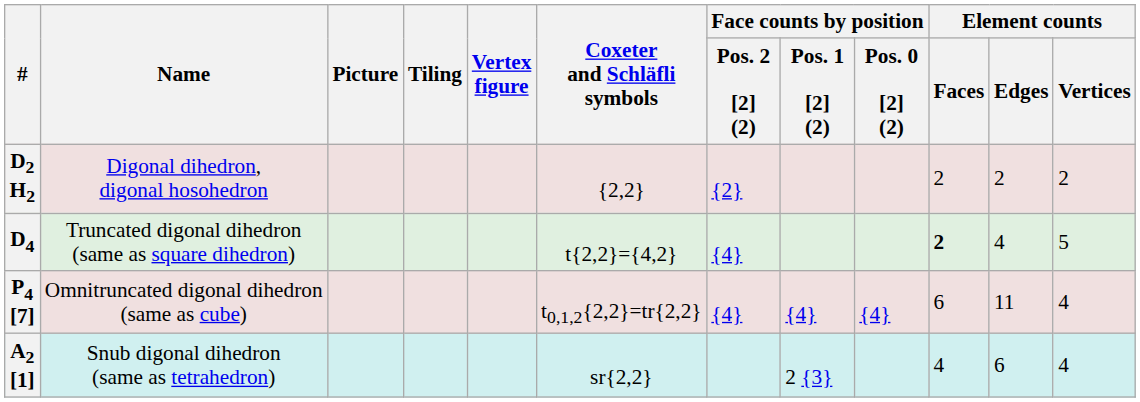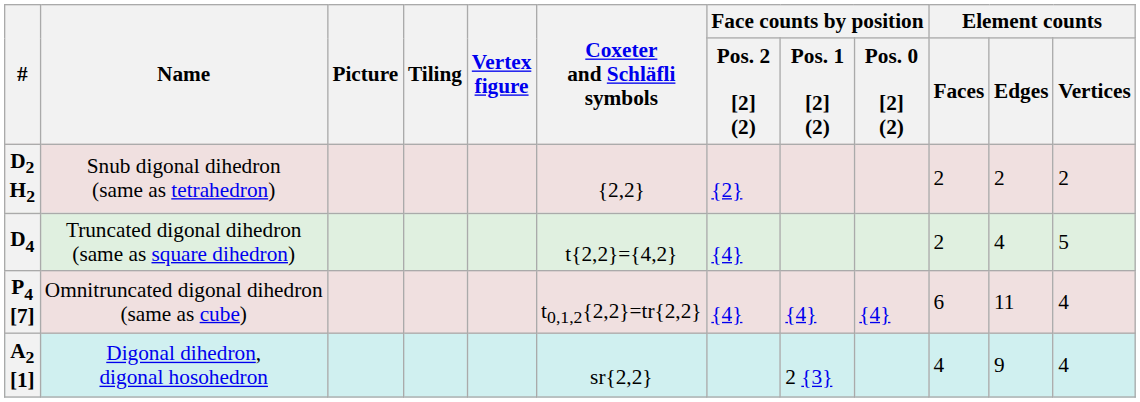D2 H2 | Name: Digonal dihedron, digonal hosohedron -> Snub digonal dihedron (same as tetrahedron)
D4 | Element counts / Faces: bold -> normal
A2 [1] | Name: Snub digonal dihedron (same as tetrahedron) -> Digonal dihedron, digonal hosohedron
A2 [1] | Element counts / Edges: 6 -> 9
